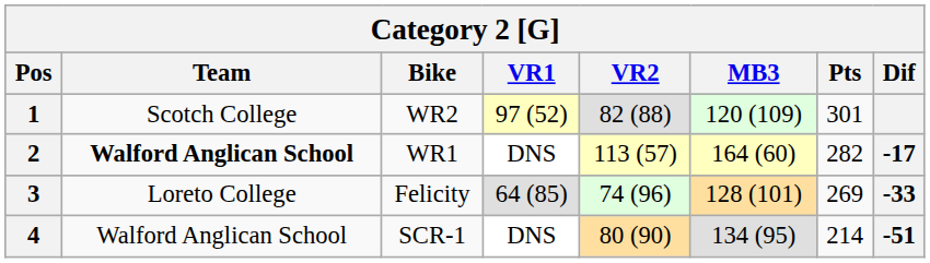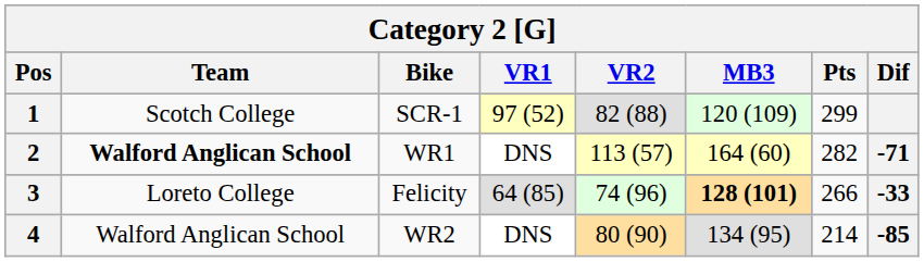1 | Bike: WR2 -> SCR-1
1 | Pts: 301 -> 299
2 | Dif: -17 -> -71
3 | MB3: normal -> bold
3 | Pts: 269 -> 266
4 | Bike: SCR-1 -> WR2
4 | Dif: -51 -> -85
